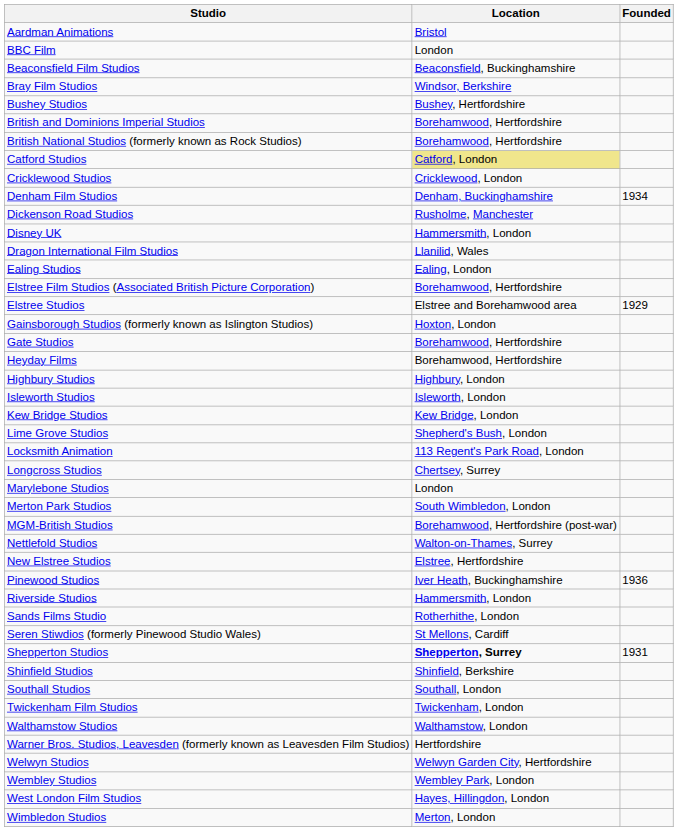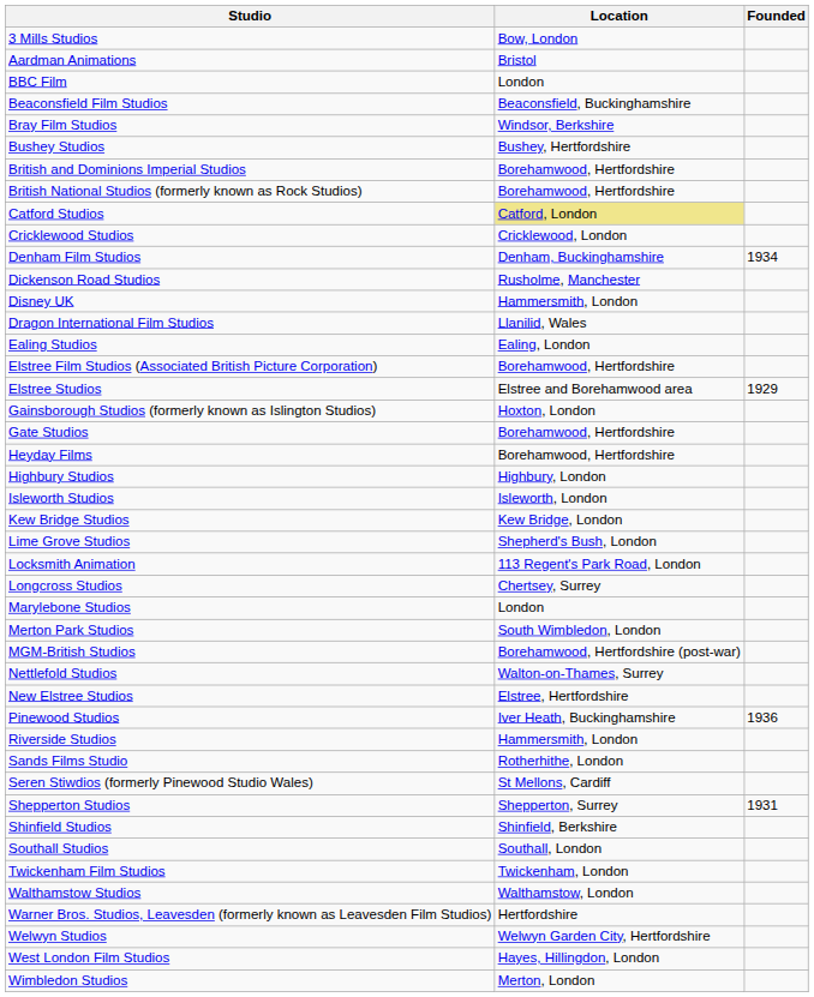+ row: 3 Mills Studios | Bow, London
Shepperton Studios | Location: bold -> normal
- row: Wembley Studios | Wembley Park, London
